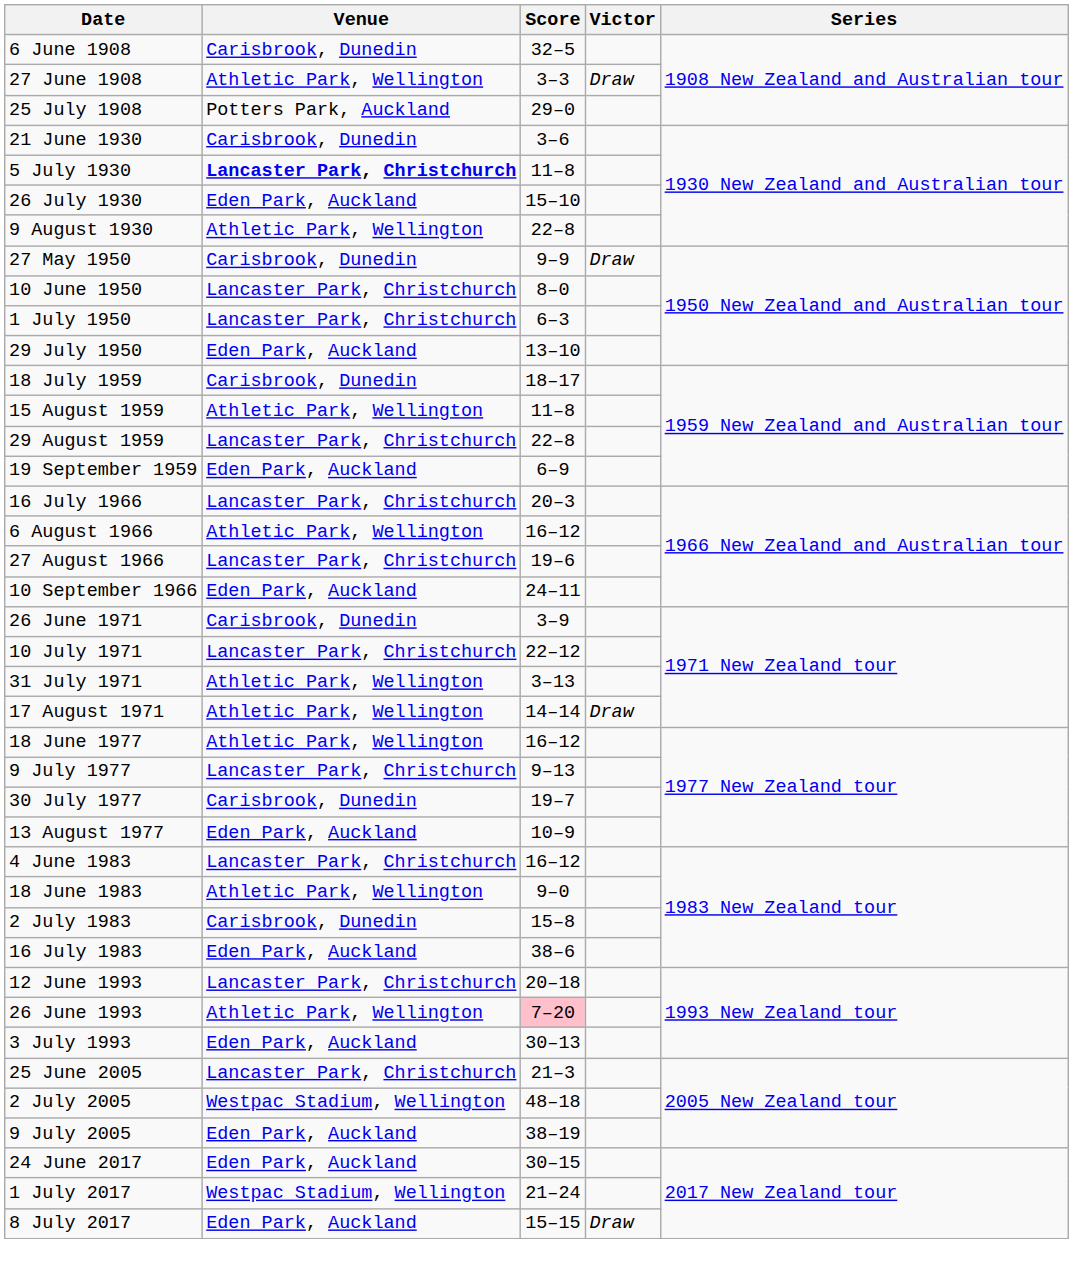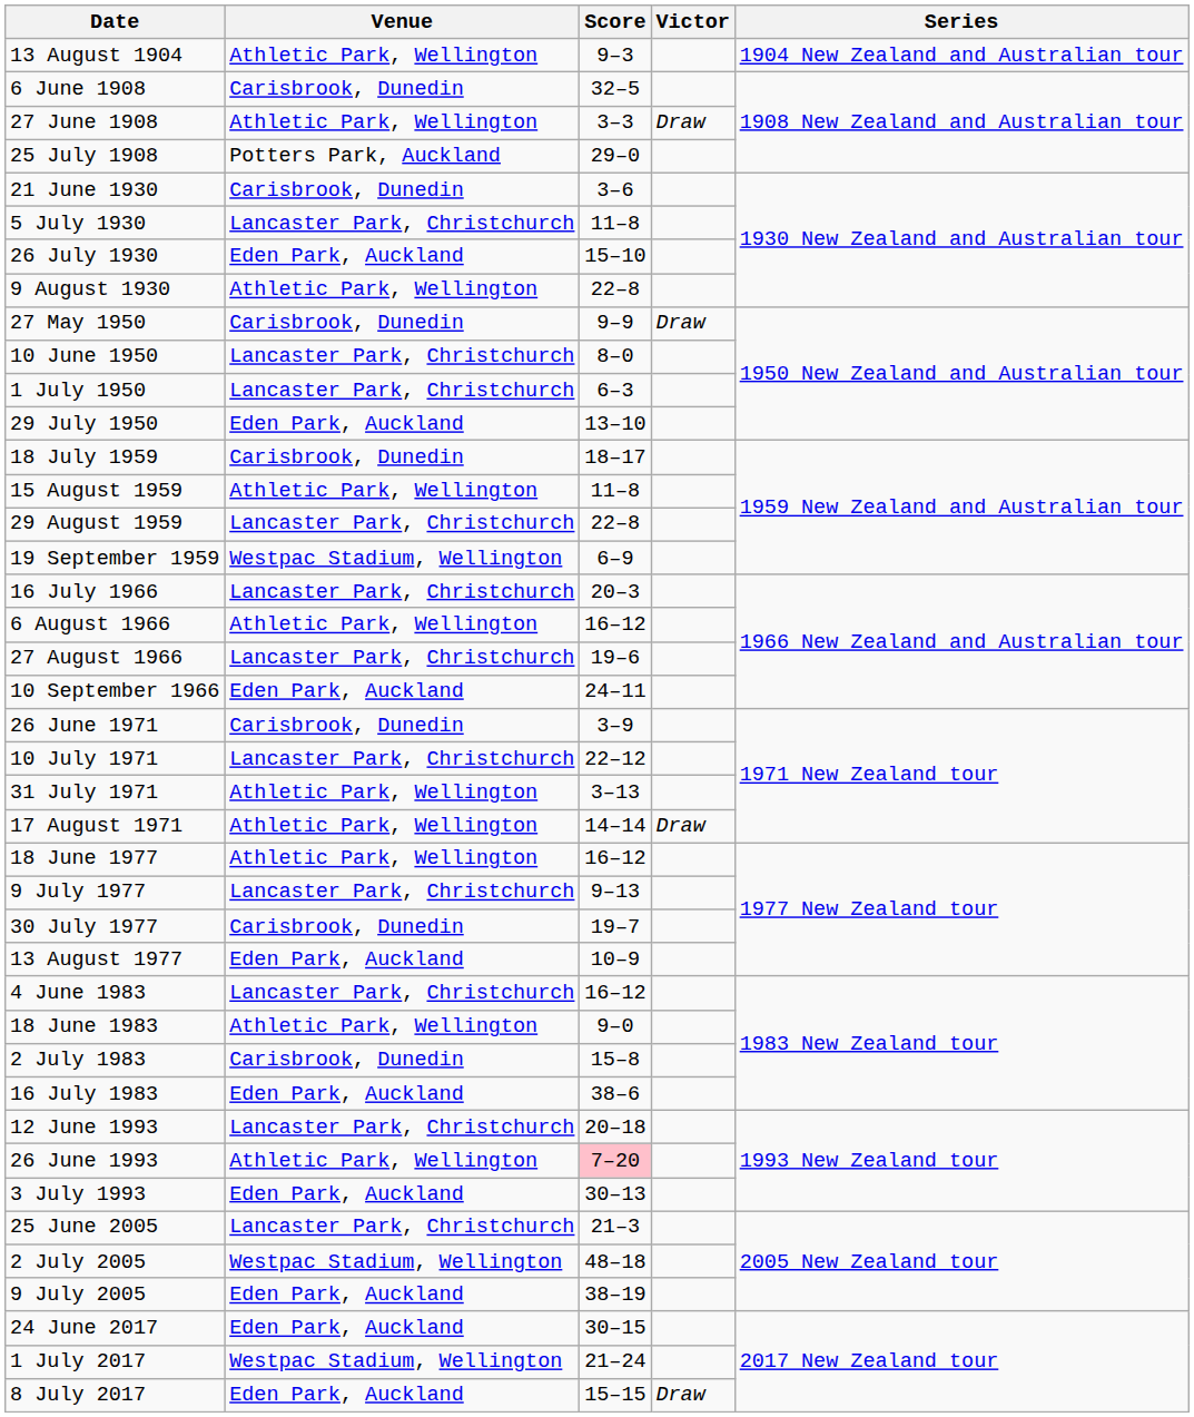+ row: 13 August 1904 | Athletic Park, Wellington | 9–3 | 1904 New Zealand and Australian tour
5 July 1930 | Venue: bold -> normal
19 September 1959 | Venue: Eden Park, Auckland -> Westpac Stadium, Wellington
